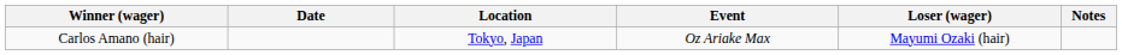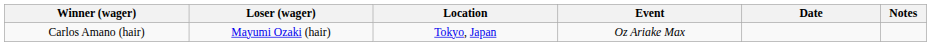columns swapped: Loser (wager) <-> Date
